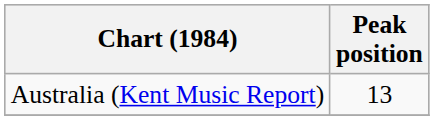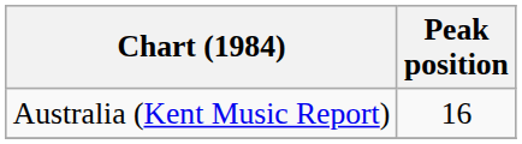Australia (Kent Music Report) | Peak position: 13 -> 16
